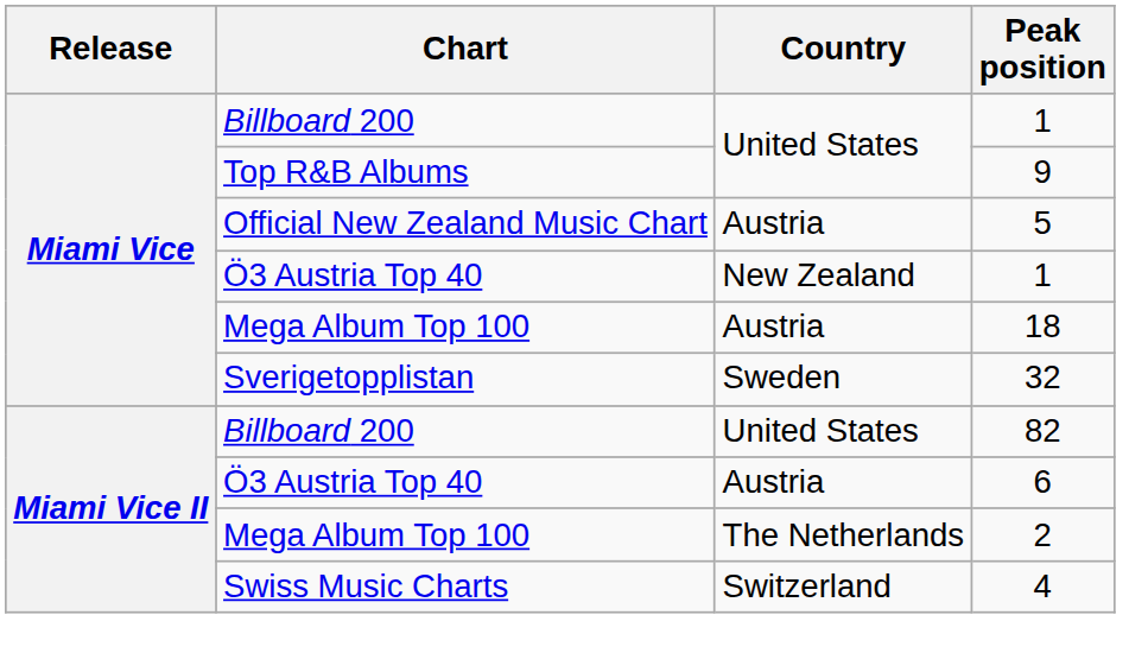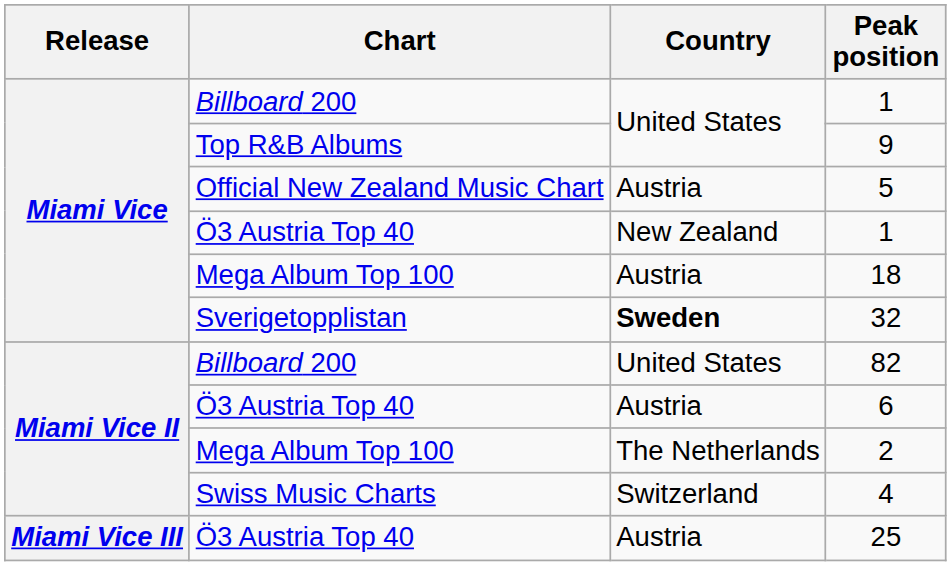32 | Country: normal -> bold
+ row: Miami Vice III | Ö3 Austria Top 40 | Austria | 25
